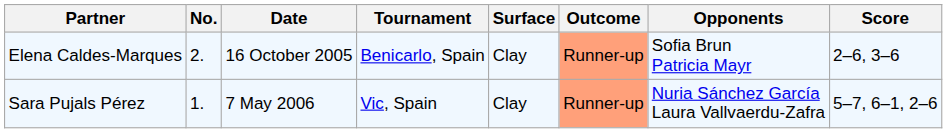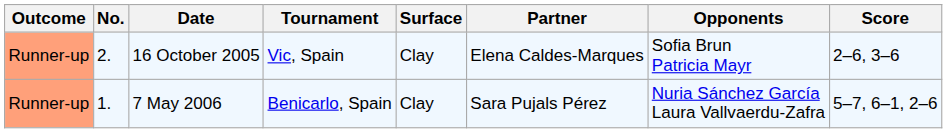columns swapped: Outcome <-> Partner
16 October 2005 | Tournament: Benicarlo, Spain -> Vic, Spain
7 May 2006 | Tournament: Vic, Spain -> Benicarlo, Spain
